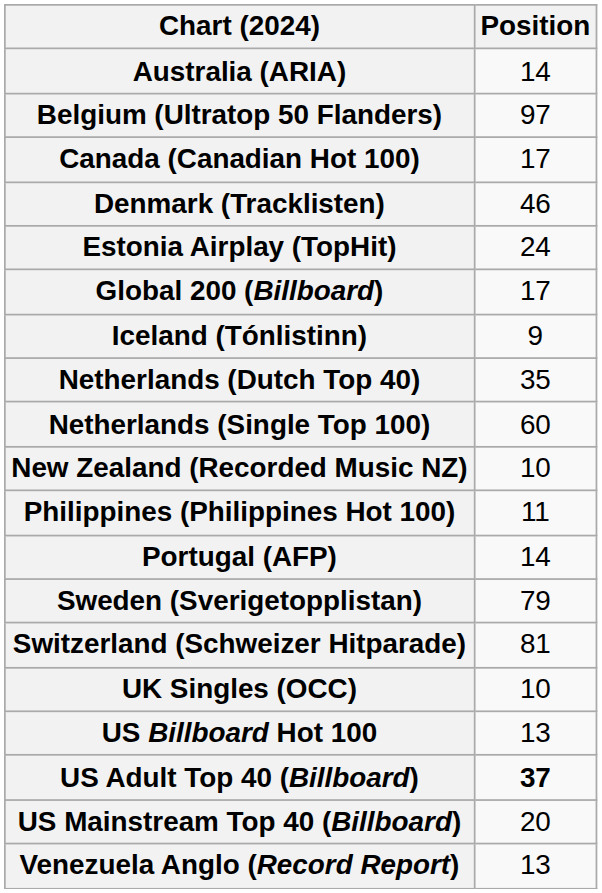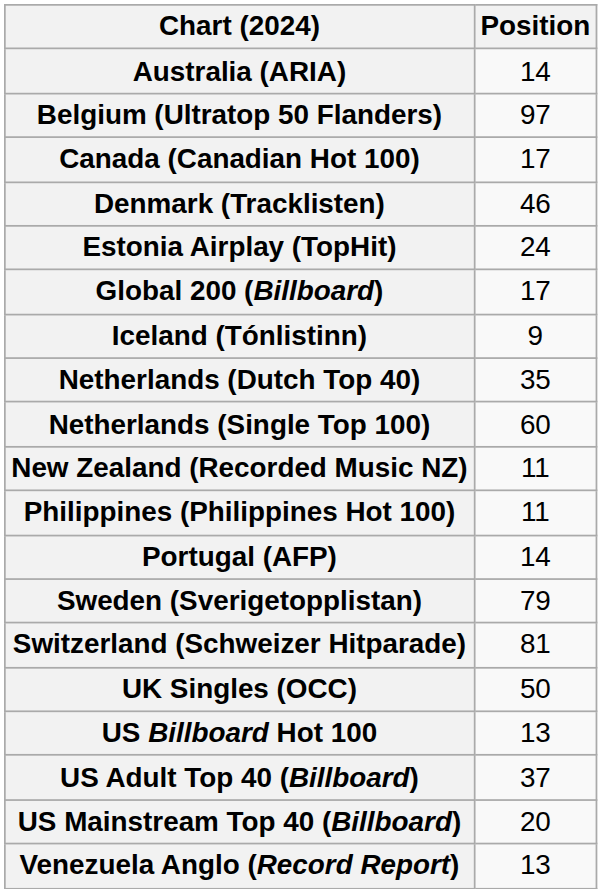New Zealand (Recorded Music NZ) | Position: 10 -> 11
UK Singles (OCC) | Position: 10 -> 50
US Adult Top 40 (Billboard) | Position: bold -> normal
